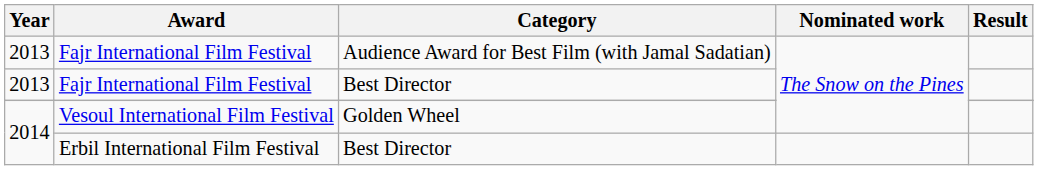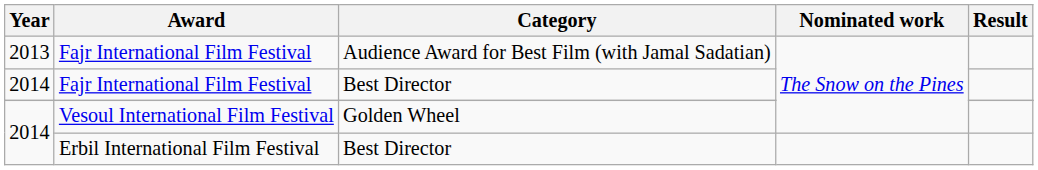Fajr International Film Festival / Best Director | Year: 2013 -> 2014
